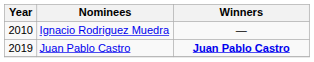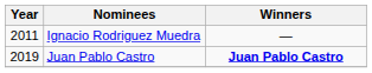Ignacio Rodriguez Muedra | Year: 2010 -> 2011
